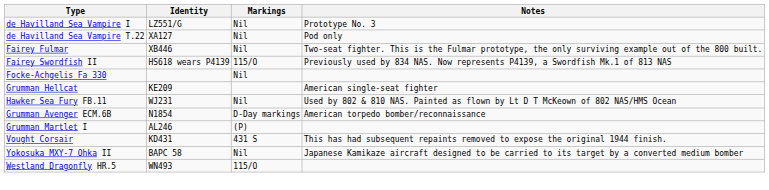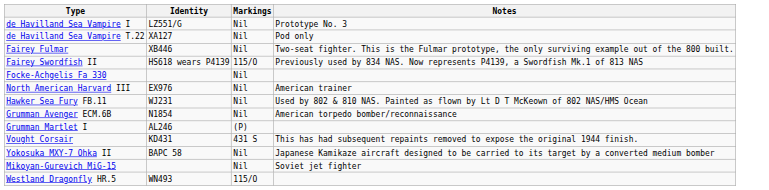+ row: North American Harvard III | EX976 | Nil | American trainer
- row: Grumman Hellcat | KE209 | American single-seat fighter
Grumman Avenger ECM.6B | Markings: D-Day markings -> Nil
+ row: Mikoyan-Gurevich MiG-15 | Nil | Soviet jet fighter
